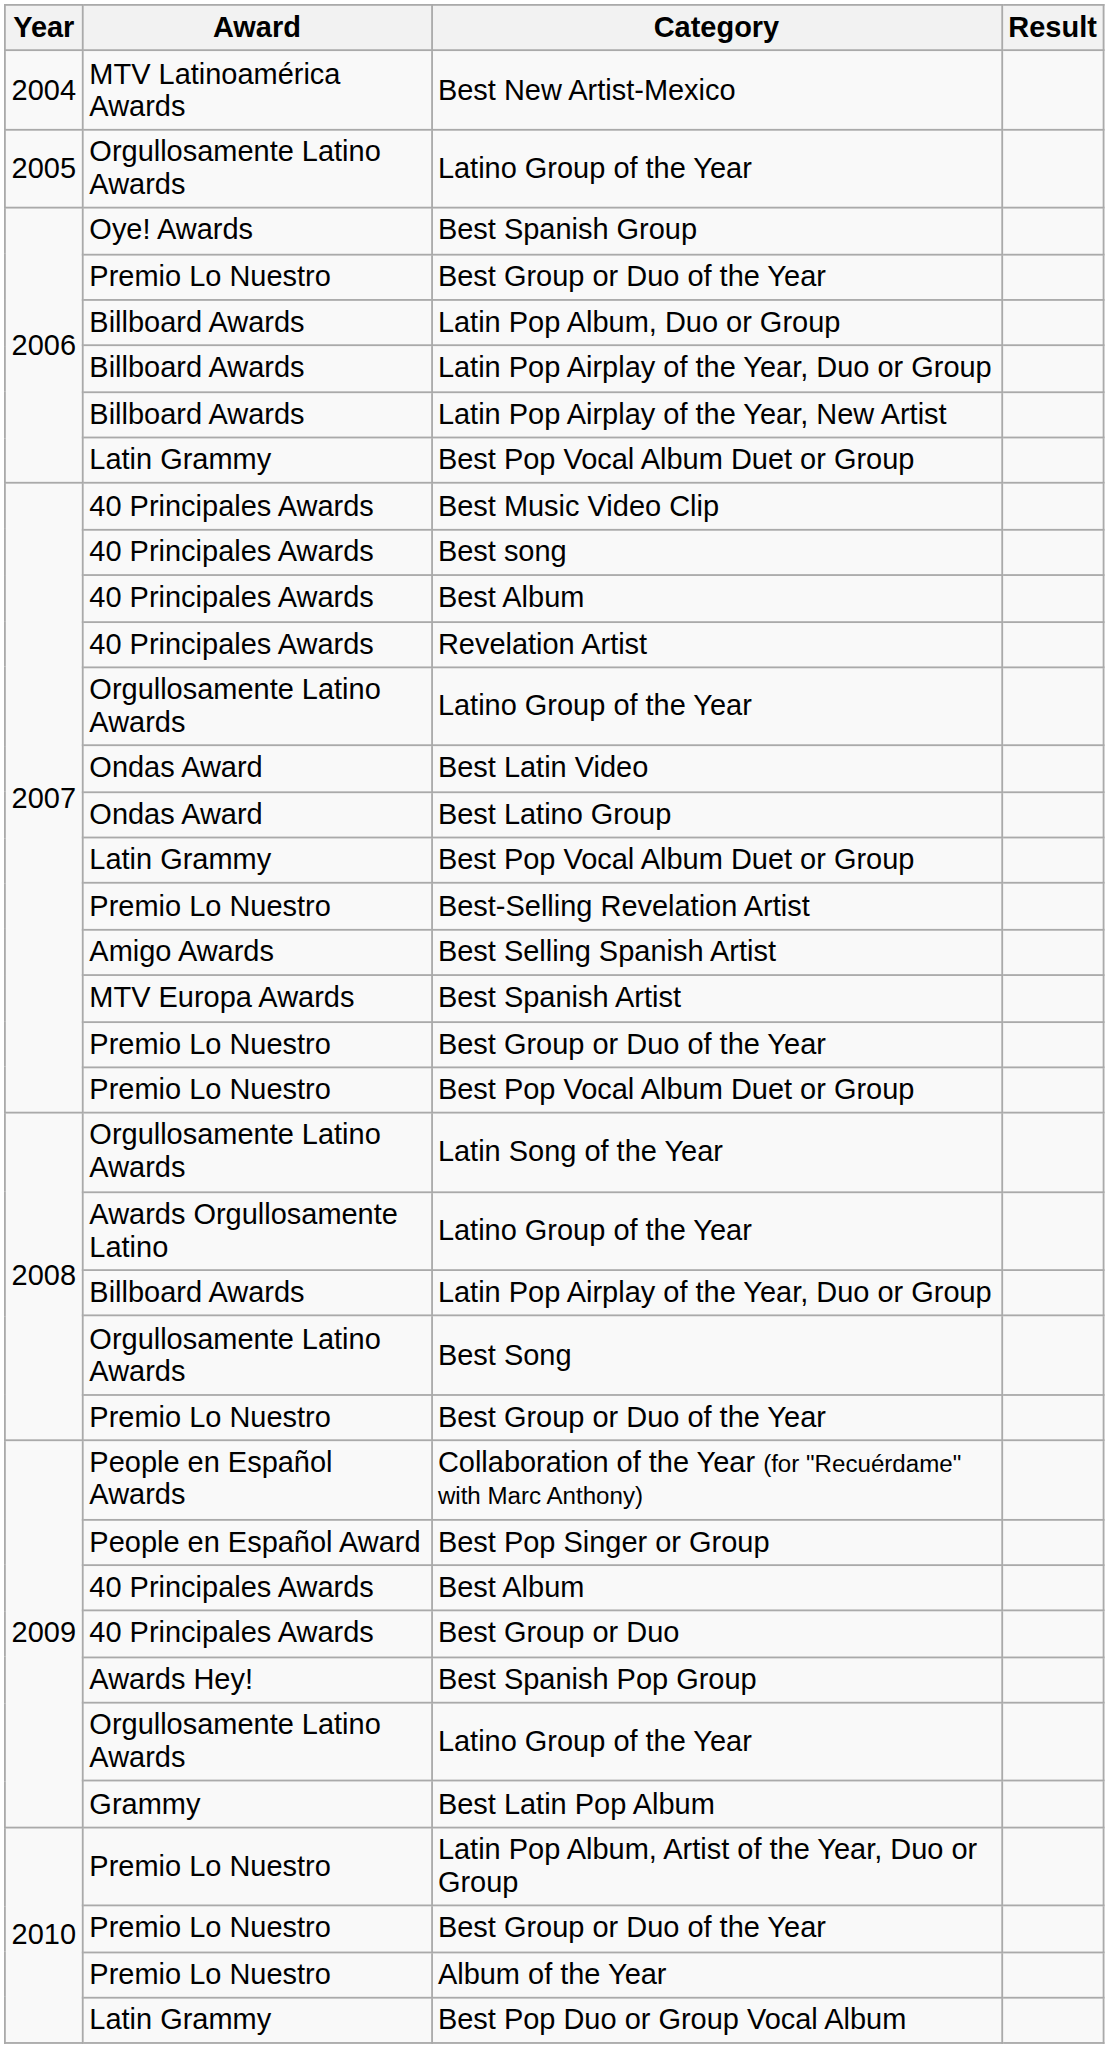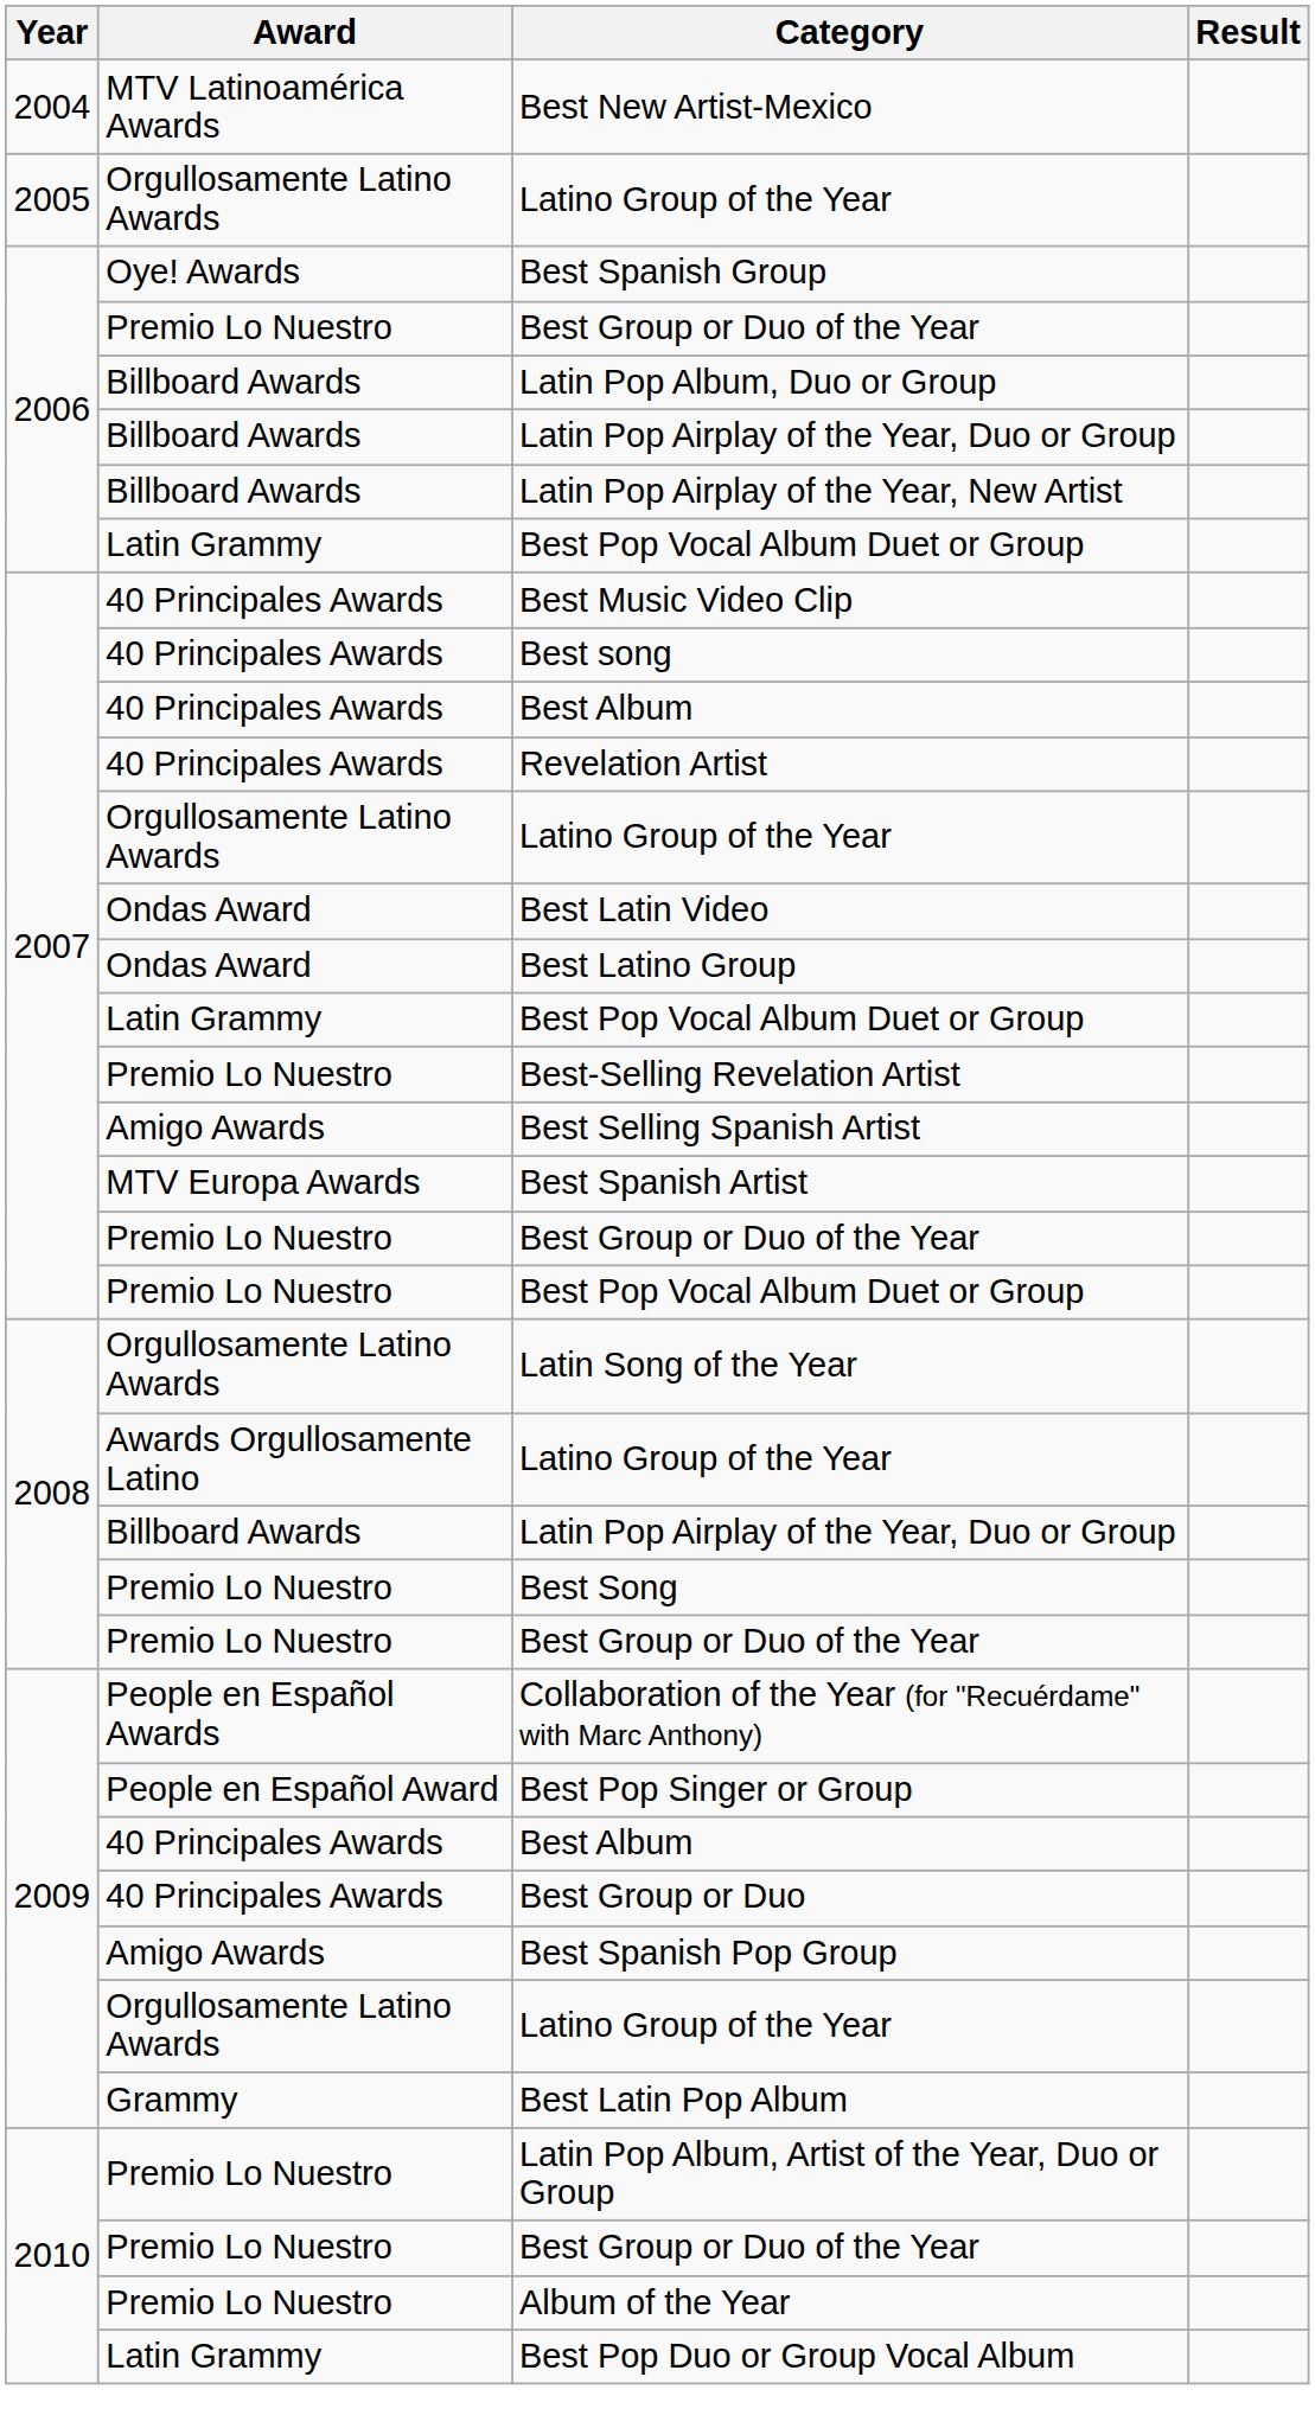Best Song | Award: Orgullosamente Latino Awards -> Premio Lo Nuestro
Best Spanish Pop Group | Award: Awards Hey! -> Amigo Awards
